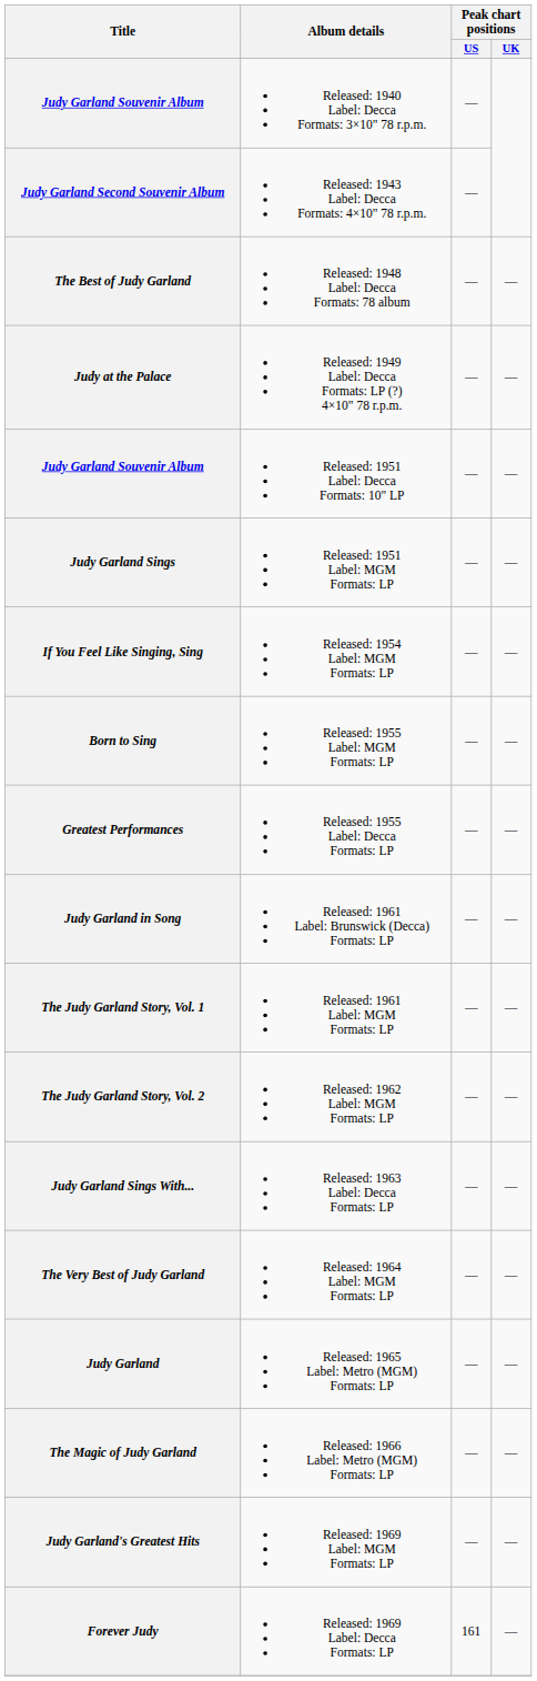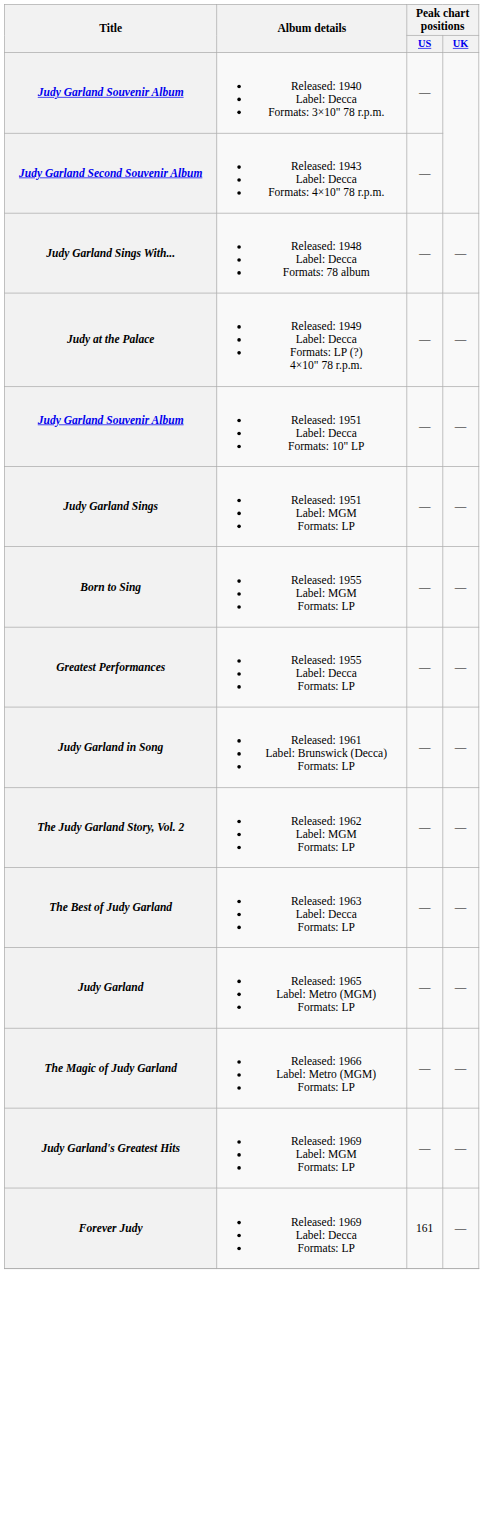Released: 1948 Label: Decca Formats: 78 album | Title: The Best of Judy Garland -> Judy Garland Sings With...
- row: If You Feel Like Singing, Sing | Released: 1954 Label: MGM Formats: LP | — | —
- row: The Judy Garland Story, Vol. 1 | Released: 1961 Label: MGM Formats: LP | — | —
Released: 1963 Label: Decca Formats: LP | Title: Judy Garland Sings With... -> The Best of Judy Garland
- row: The Very Best of Judy Garland | Released: 1964 Label: MGM Formats: LP | — | —
